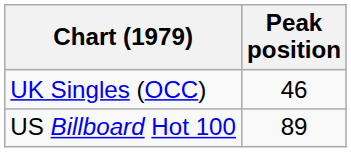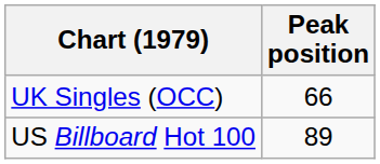UK Singles (OCC) | Peak position: 46 -> 66
